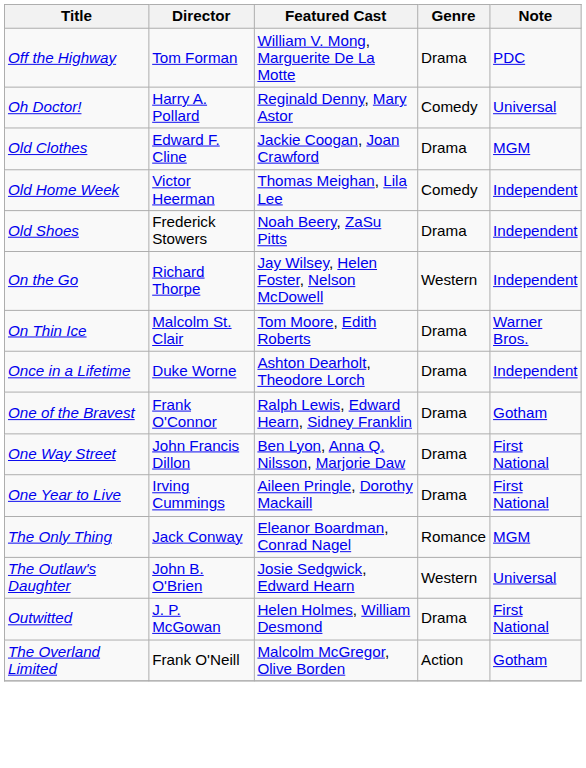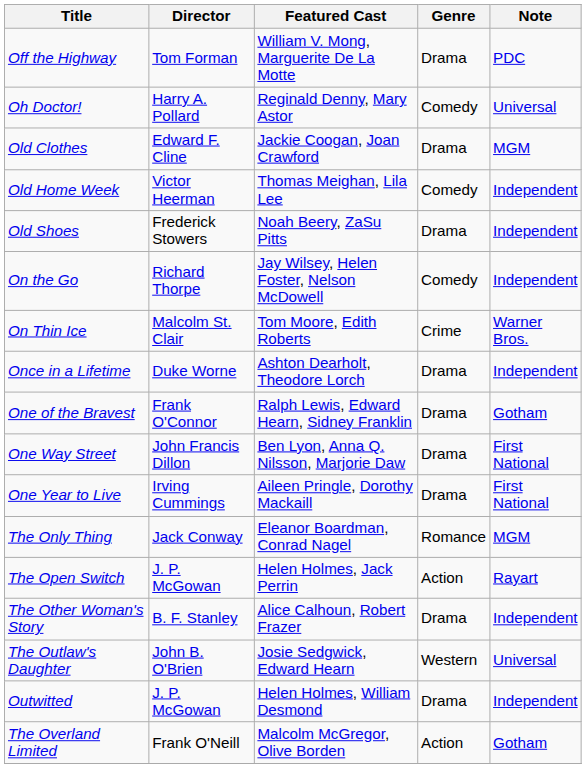On the Go | Genre: Western -> Comedy
On Thin Ice | Genre: Drama -> Crime
+ row: The Open Switch | J. P. McGowan | Helen Holmes, Jack Perrin | Action | Rayart
+ row: The Other Woman's Story | B. F. Stanley | Alice Calhoun, Robert Frazer | Drama | Independent
Outwitted | Note: First National -> Independent
